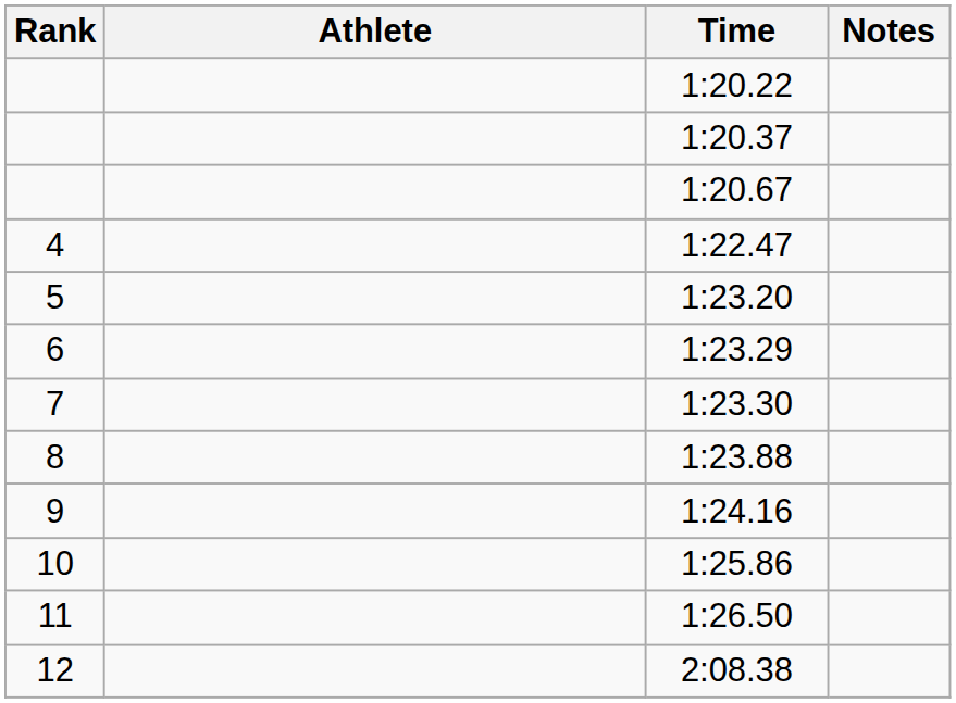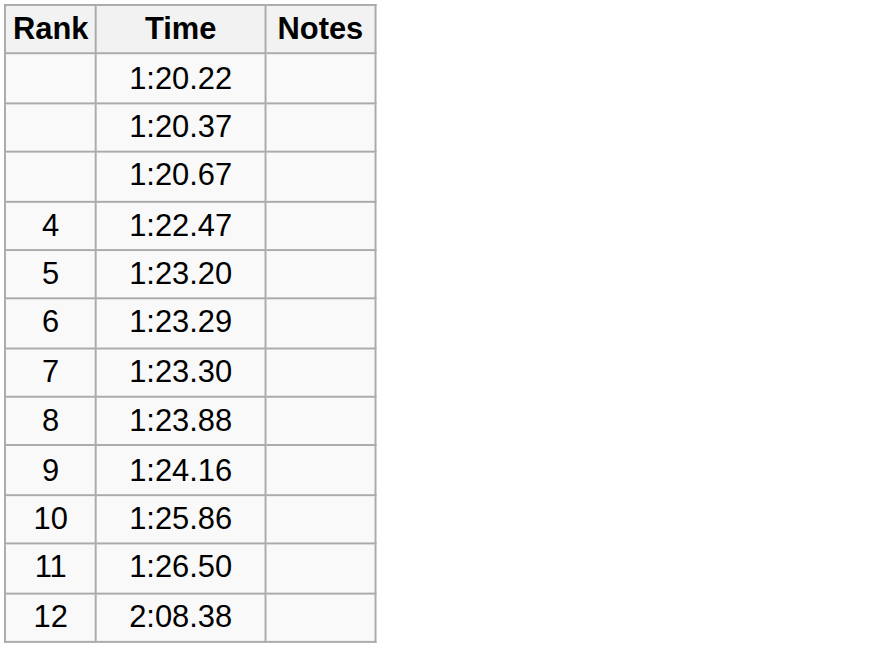- column: Athlete
